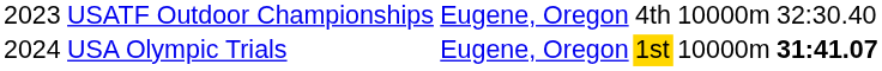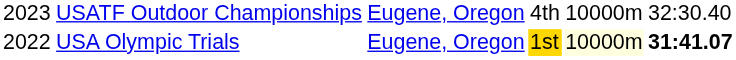USA Olympic Trials | column 1: 2024 -> 2022
USA Olympic Trials | column 5: no background -> lightyellow background
